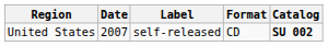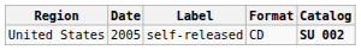United States | Date: 2007 -> 2005
